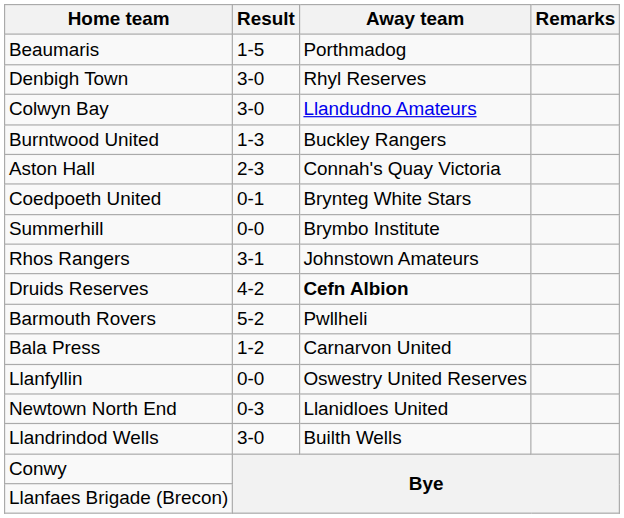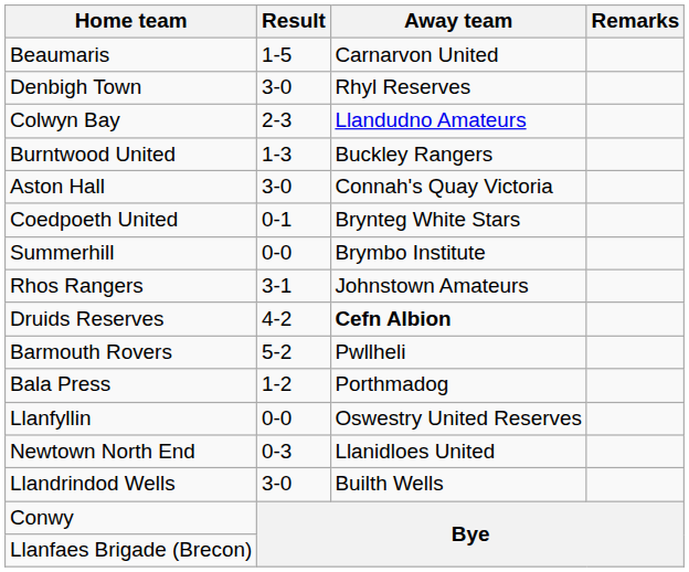Beaumaris | Away team: Porthmadog -> Carnarvon United
Colwyn Bay | Result: 3-0 -> 2-3
Aston Hall | Result: 2-3 -> 3-0
Bala Press | Away team: Carnarvon United -> Porthmadog
